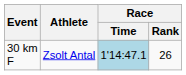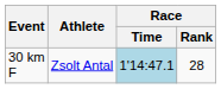30 km F | Race / Rank: 26 -> 28
